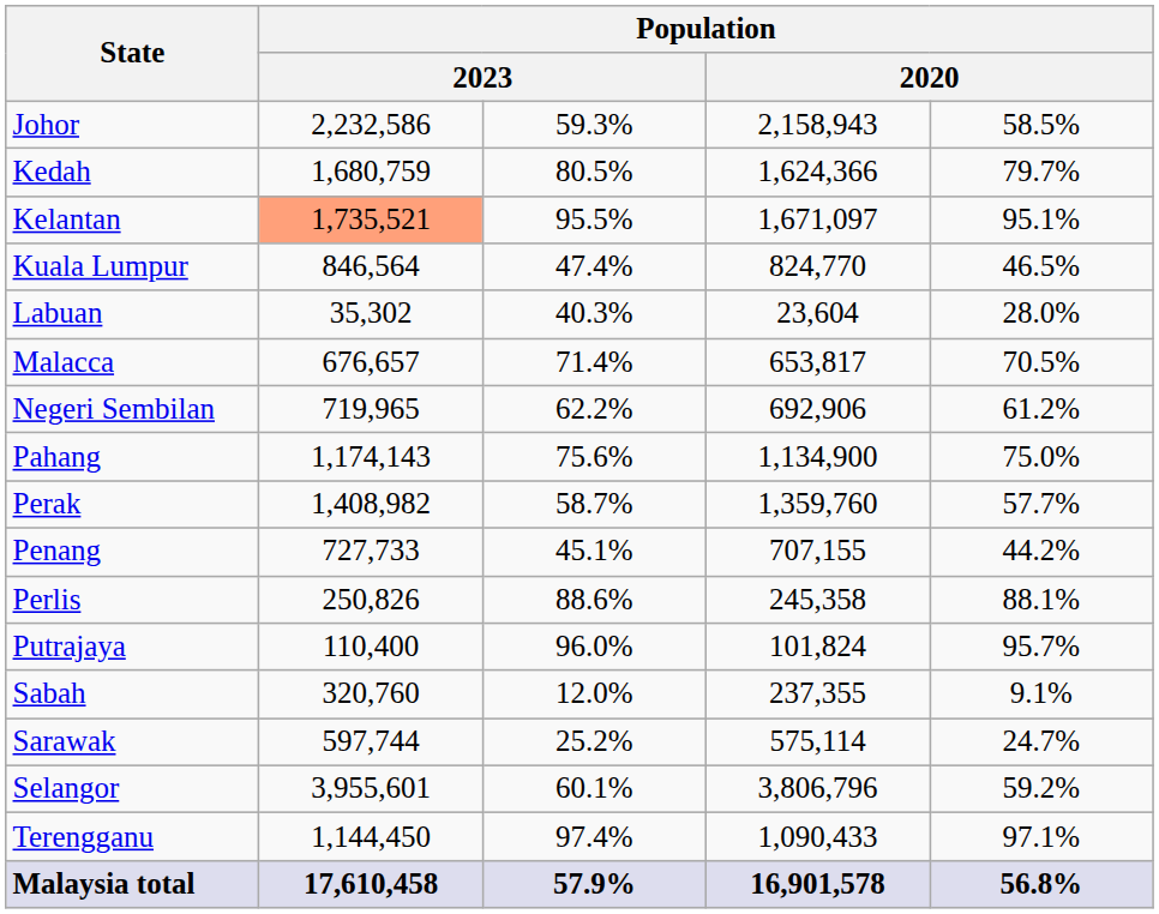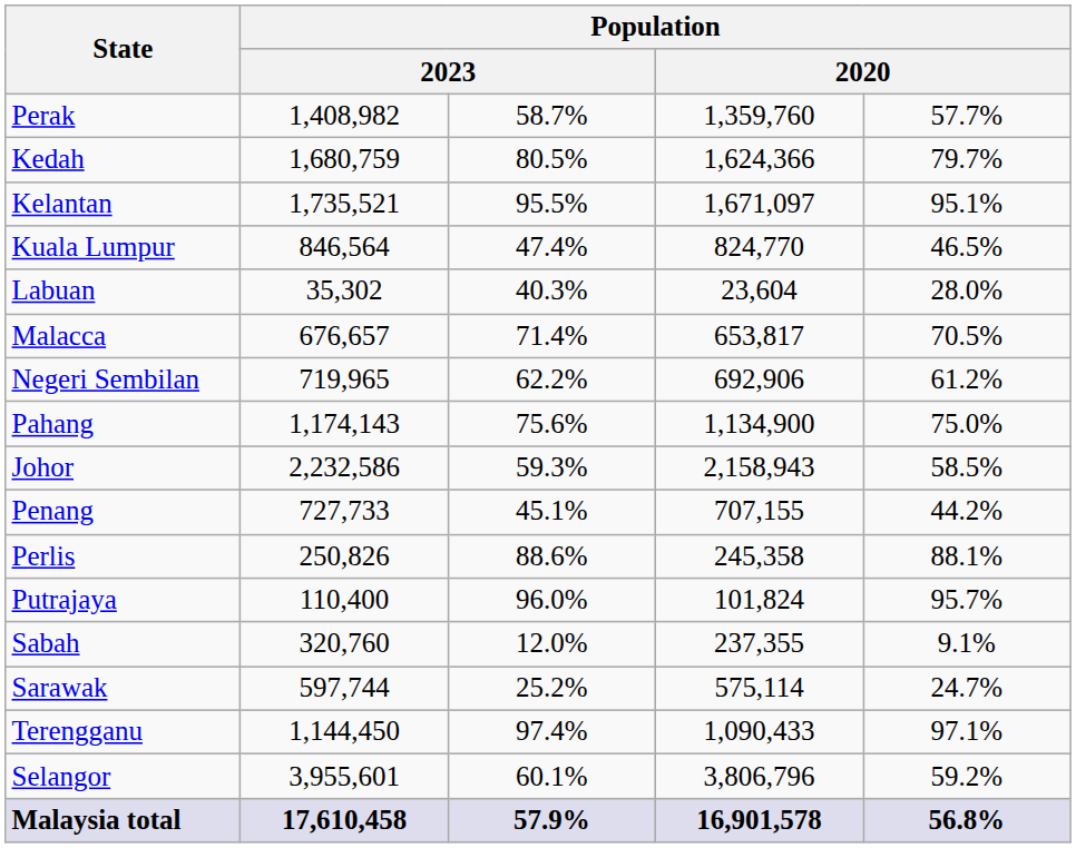rows swapped: Johor <-> Perak
Kelantan | column 2: lightsalmon background -> no background
rows swapped: Selangor <-> Terengganu
